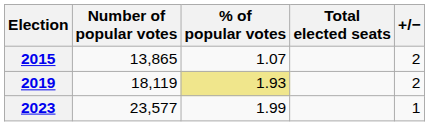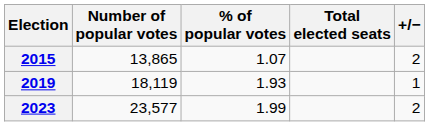2019 | % of popular votes: khaki background -> no background
2019 | +/−: 2 -> 1
2023 | +/−: 1 -> 2
